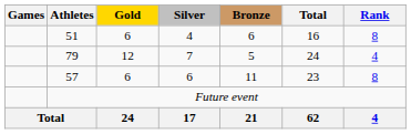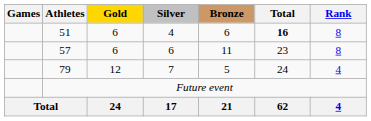51 | Total: normal -> bold
rows swapped: 57 <-> 79
